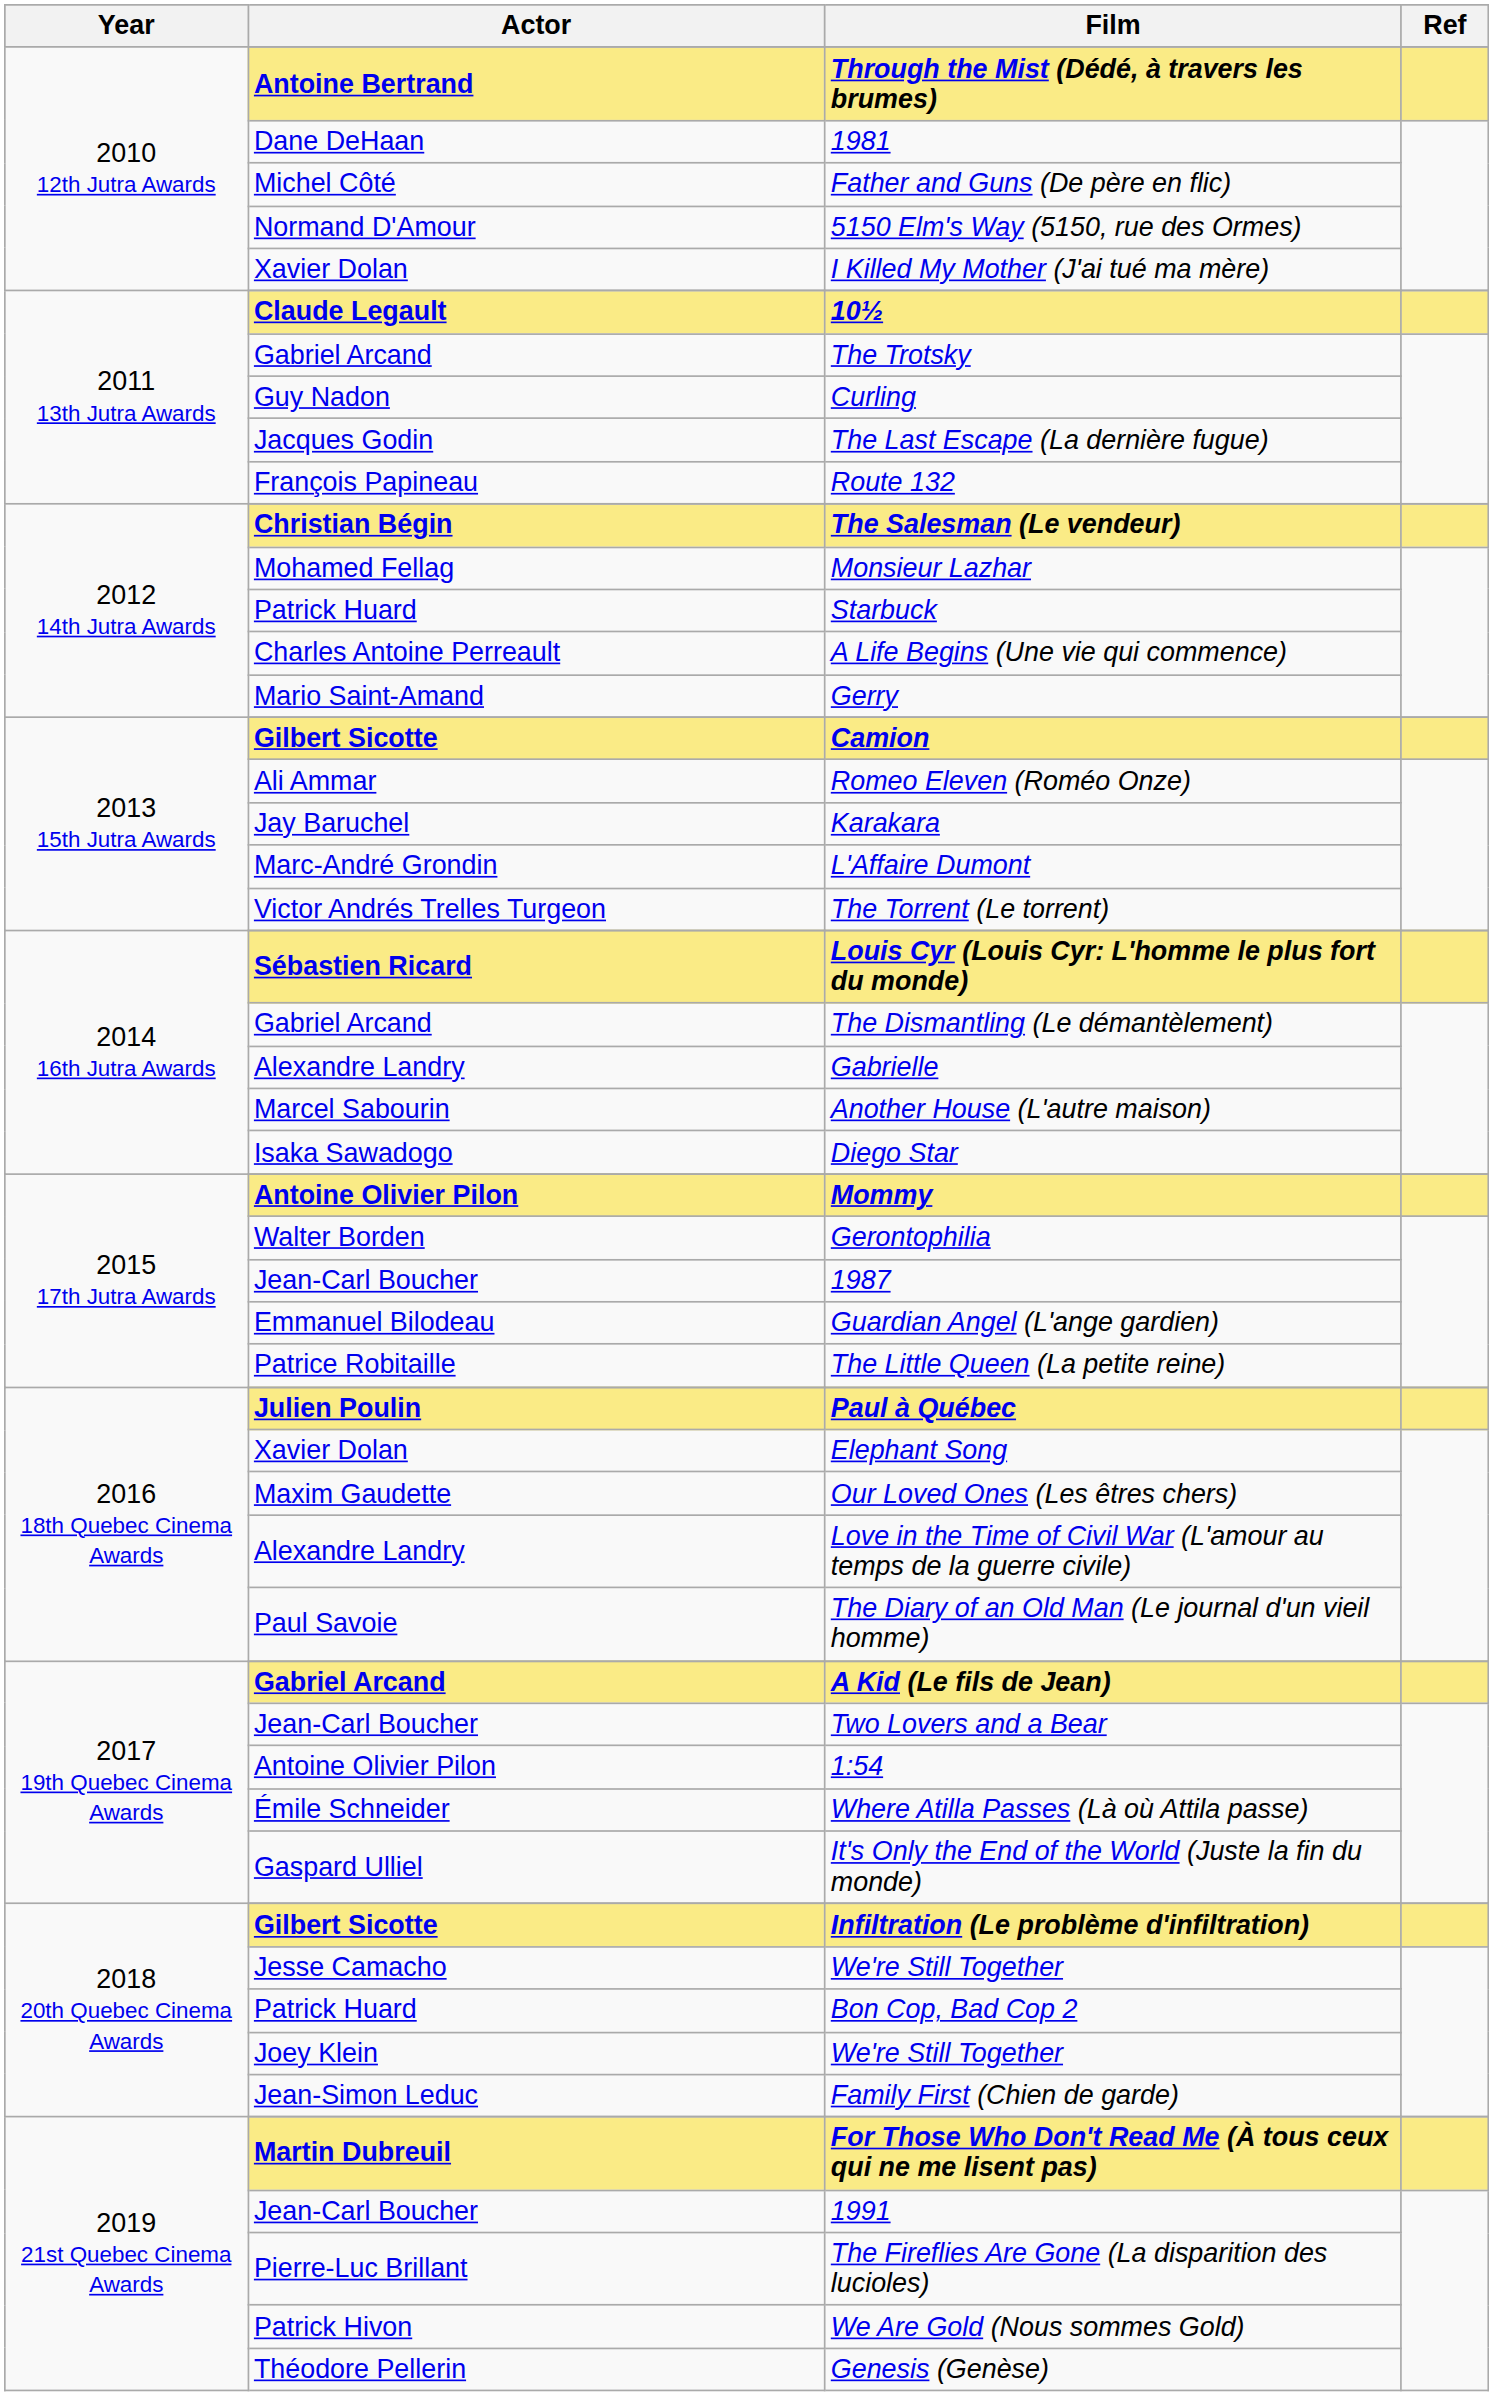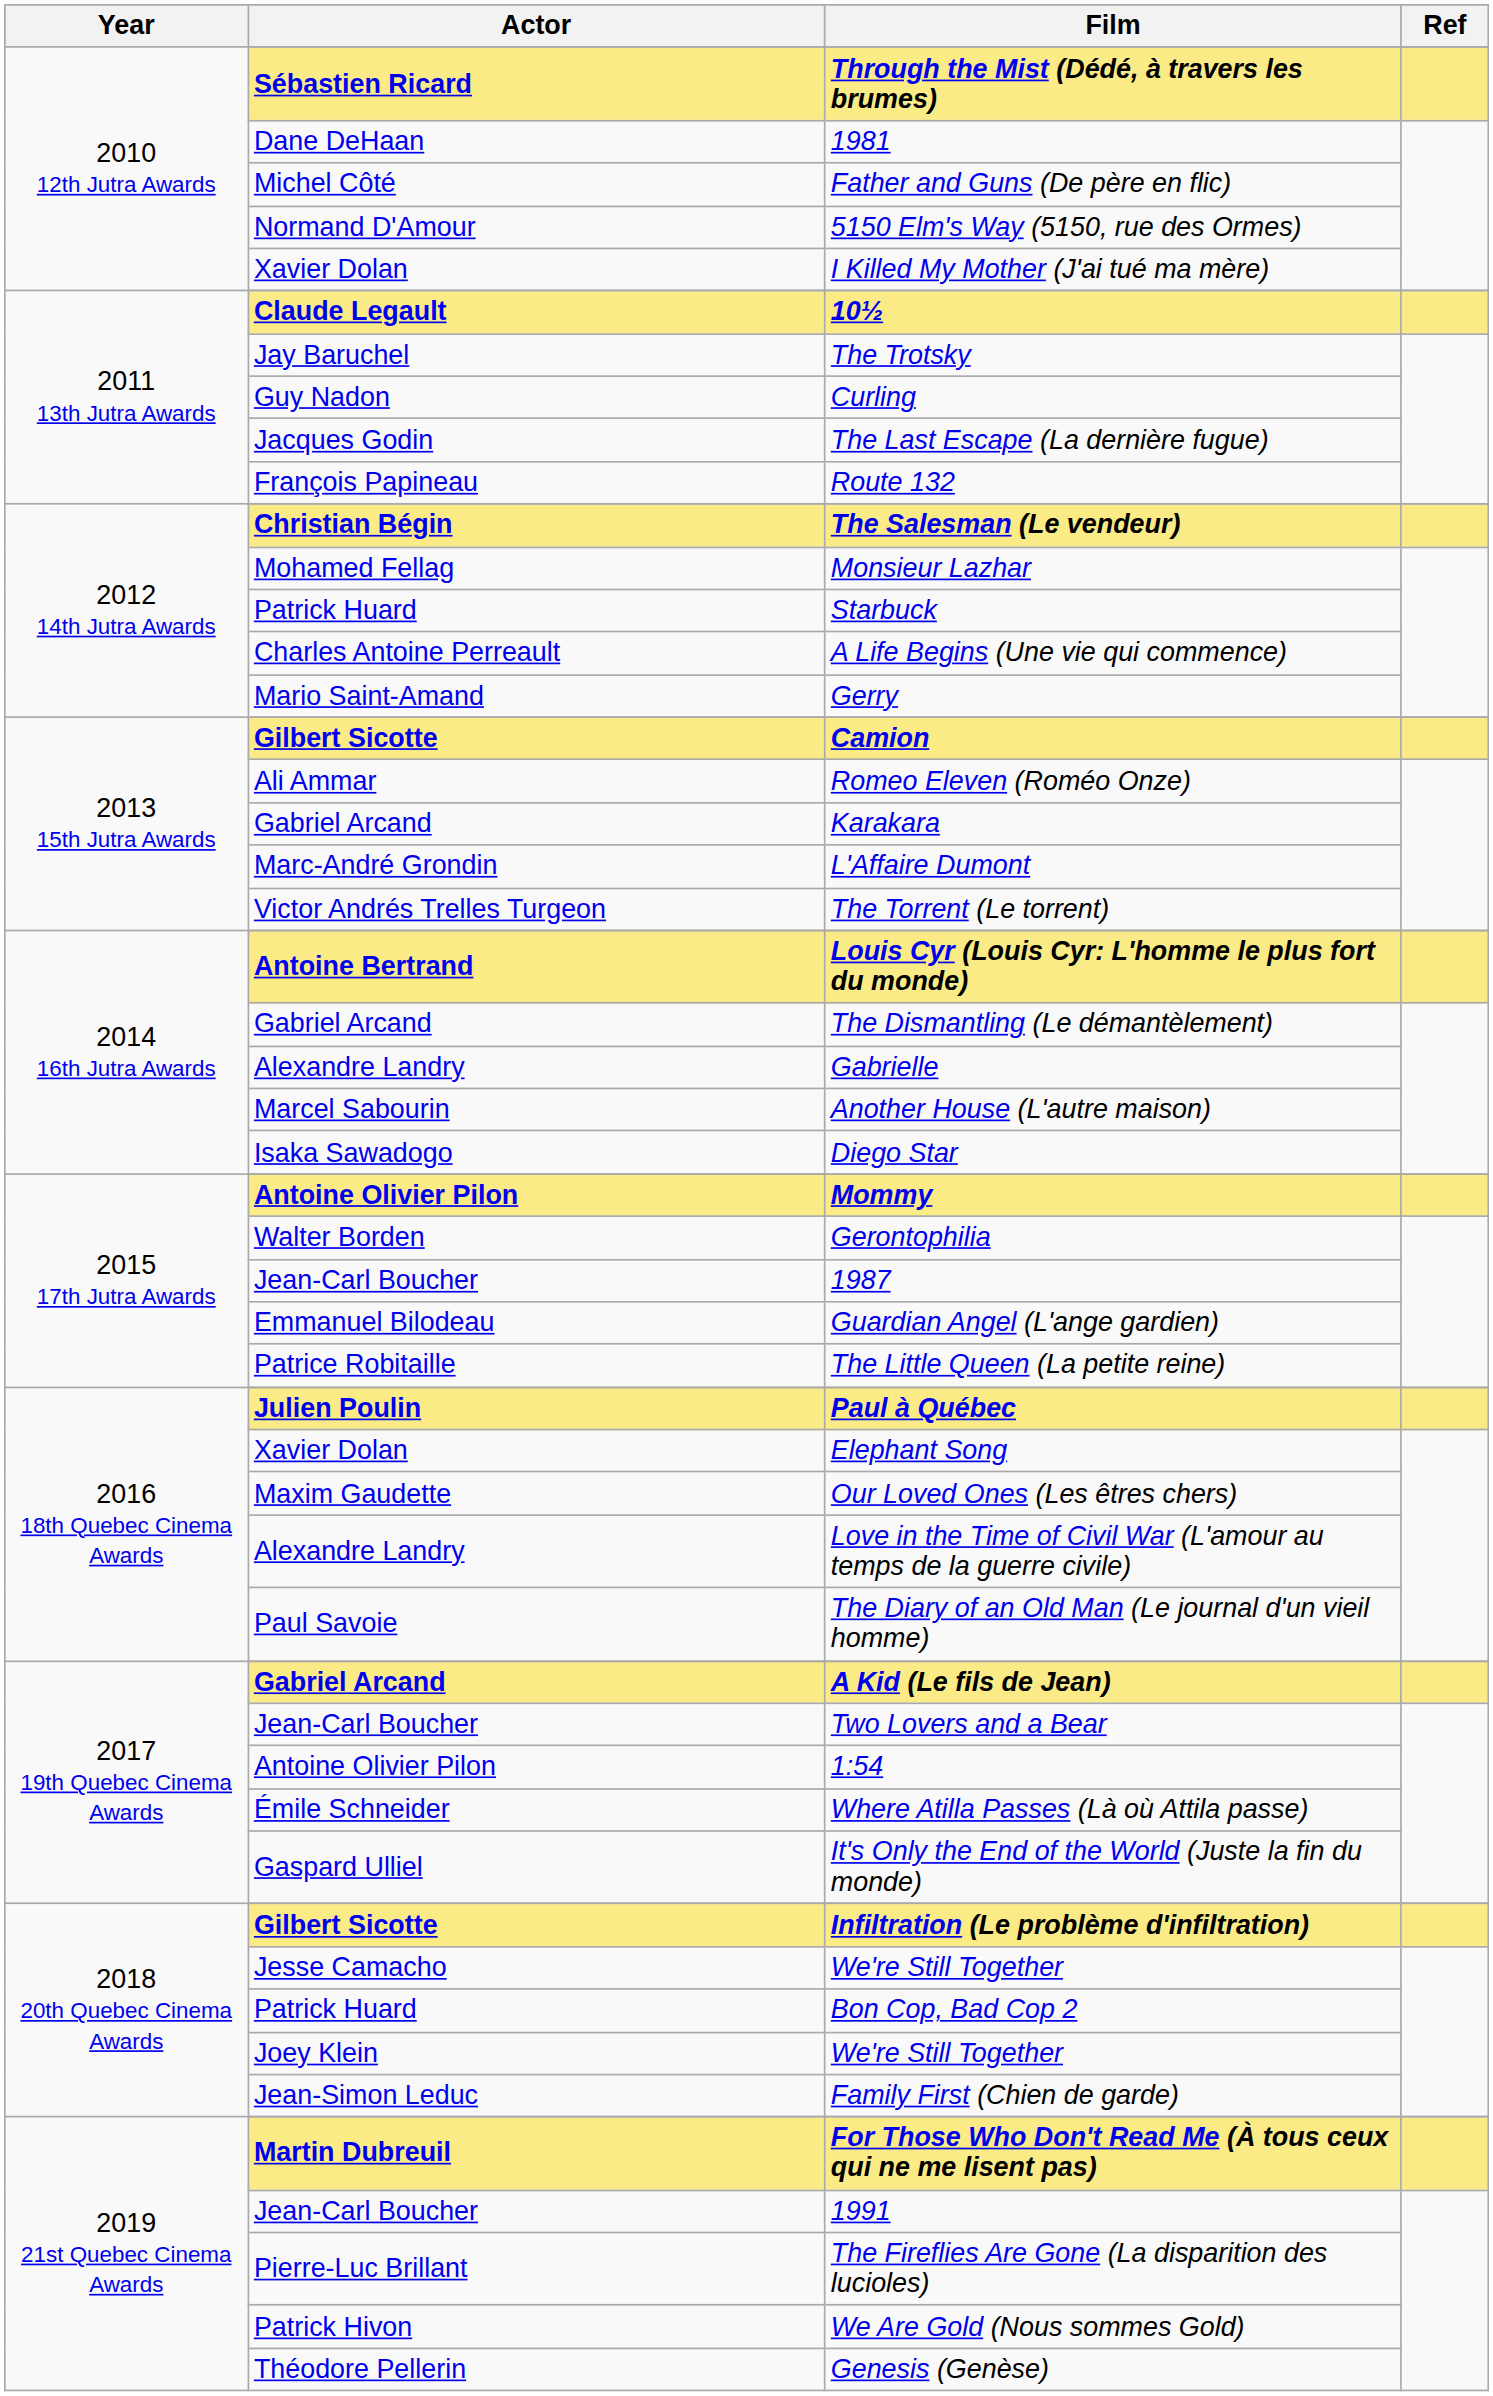Through the Mist (Dédé, à travers les brumes) | Actor: Antoine Bertrand -> Sébastien Ricard
The Trotsky | Actor: Gabriel Arcand -> Jay Baruchel
Karakara | Actor: Jay Baruchel -> Gabriel Arcand
Louis Cyr (Louis Cyr: L'homme le plus fort du monde) | Actor: Sébastien Ricard -> Antoine Bertrand
